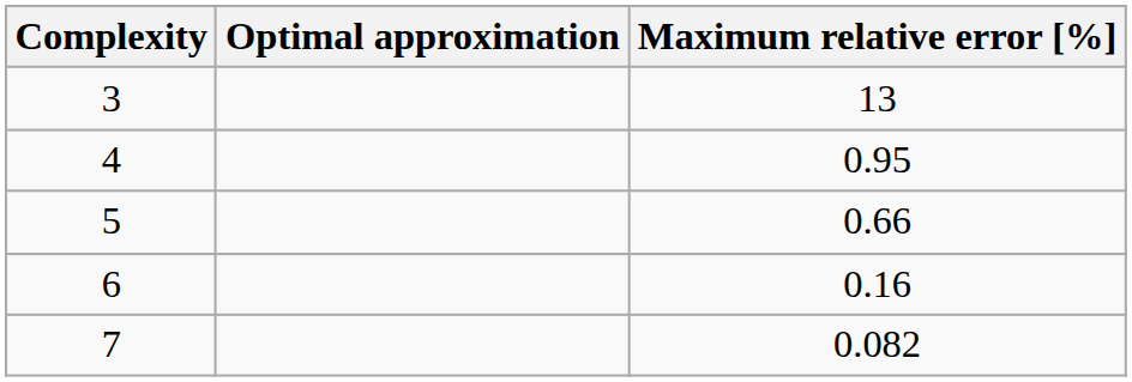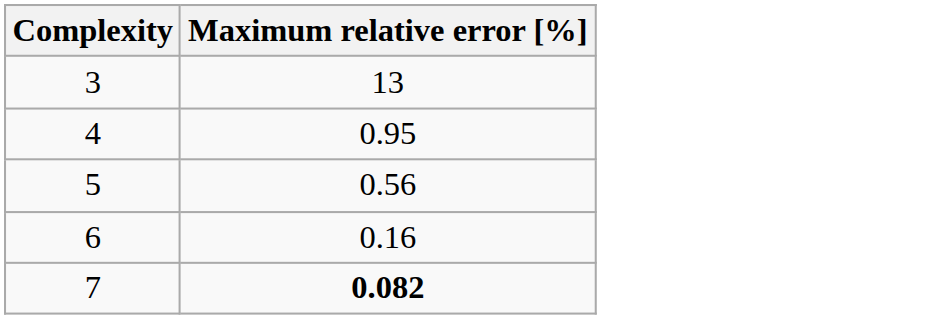- column: Optimal approximation
5 | Maximum relative error [%]: 0.66 -> 0.56
7 | Maximum relative error [%]: normal -> bold
